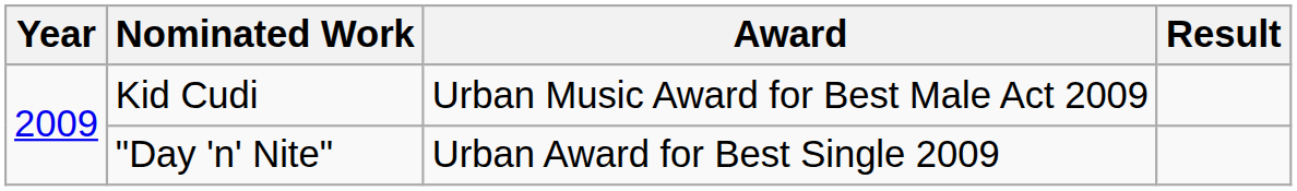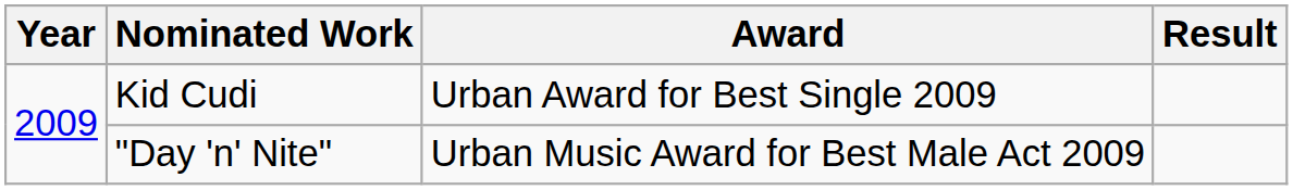Kid Cudi | Award: Urban Music Award for Best Male Act 2009 -> Urban Award for Best Single 2009
"Day 'n' Nite" | Award: Urban Award for Best Single 2009 -> Urban Music Award for Best Male Act 2009
